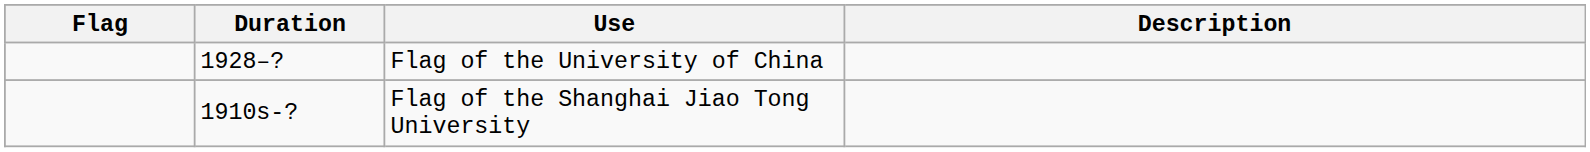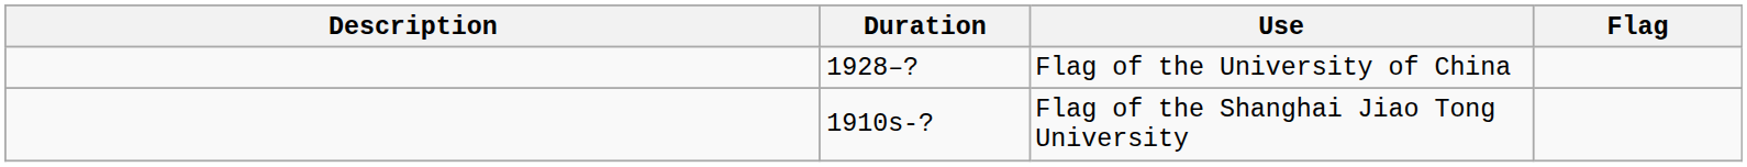columns swapped: Flag <-> Description
